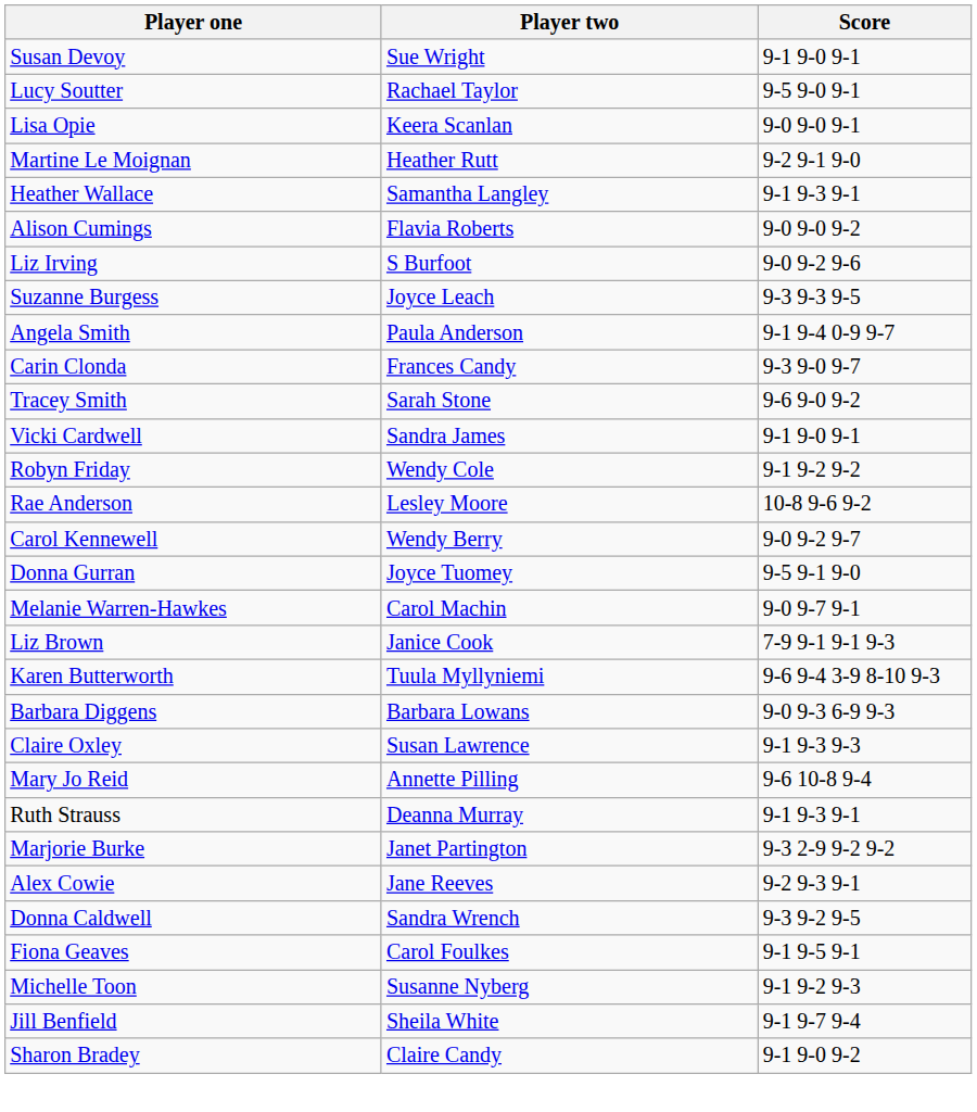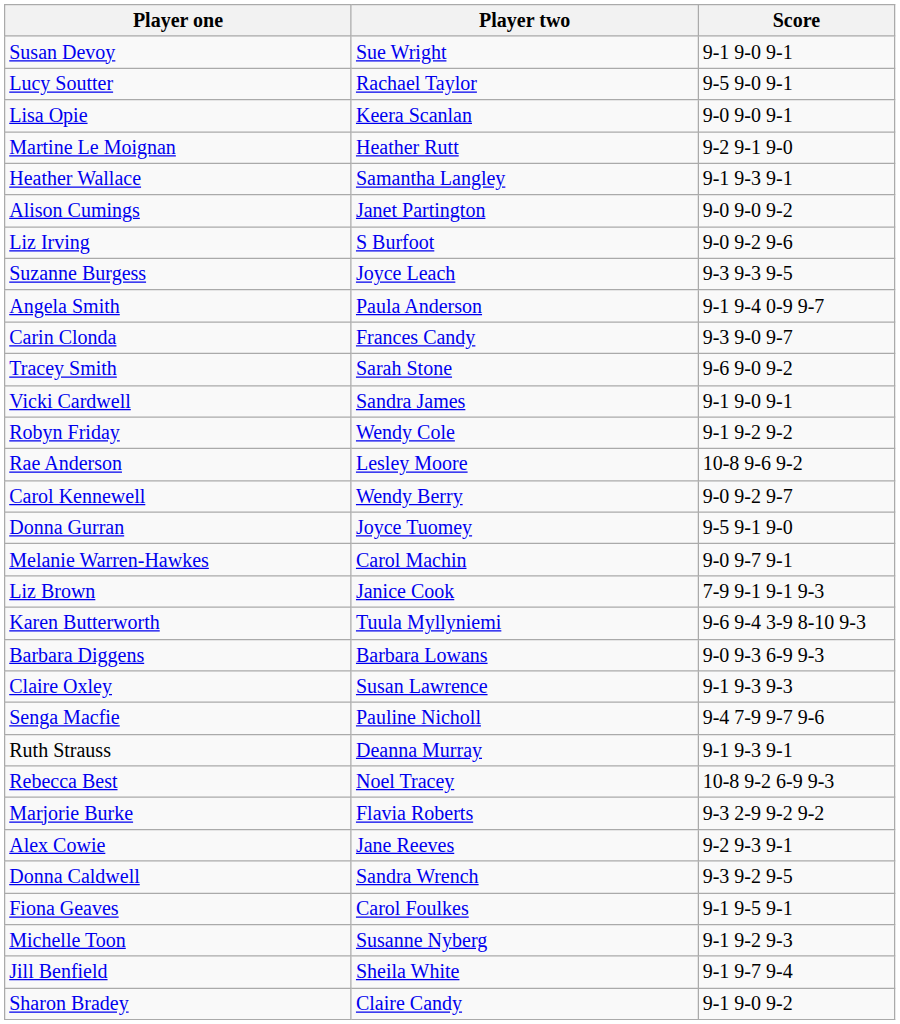Alison Cumings | Player two: Flavia Roberts -> Janet Partington
+ row: Senga Macfie | Pauline Nicholl | 9-4 7-9 9-7 9-6
- row: Mary Jo Reid | Annette Pilling | 9-6 10-8 9-4
+ row: Rebecca Best | Noel Tracey | 10-8 9-2 6-9 9-3
Marjorie Burke | Player two: Janet Partington -> Flavia Roberts
